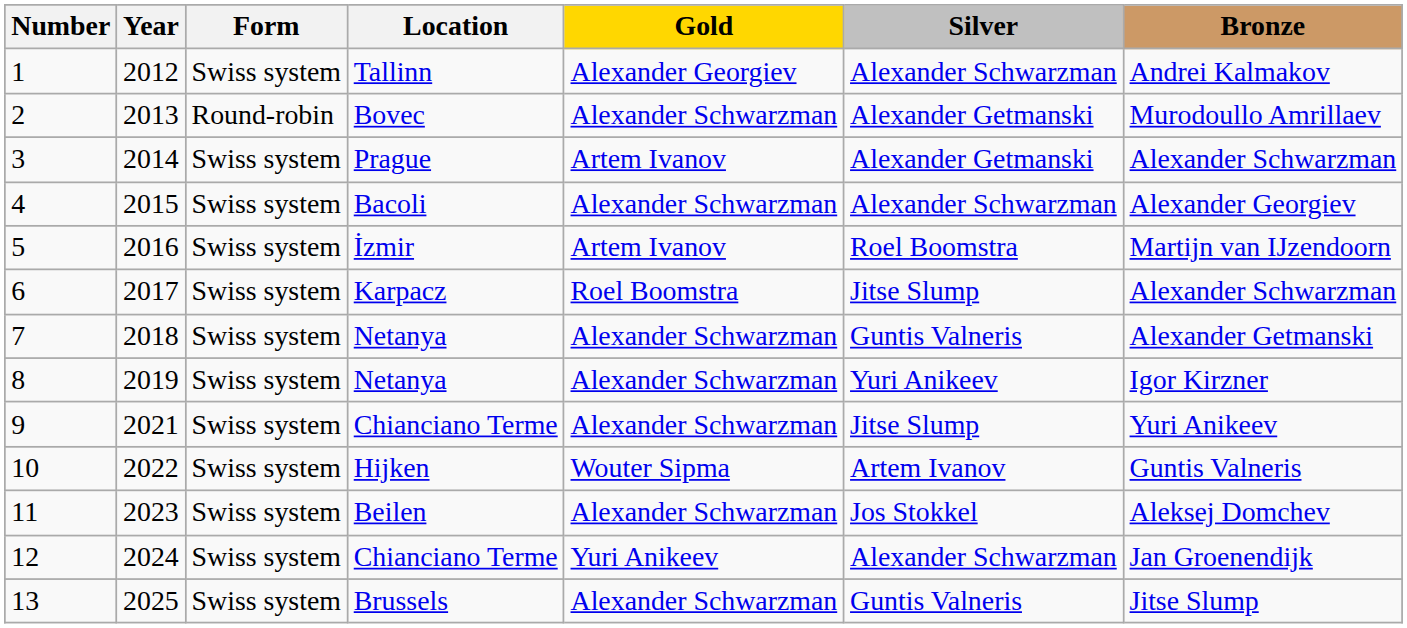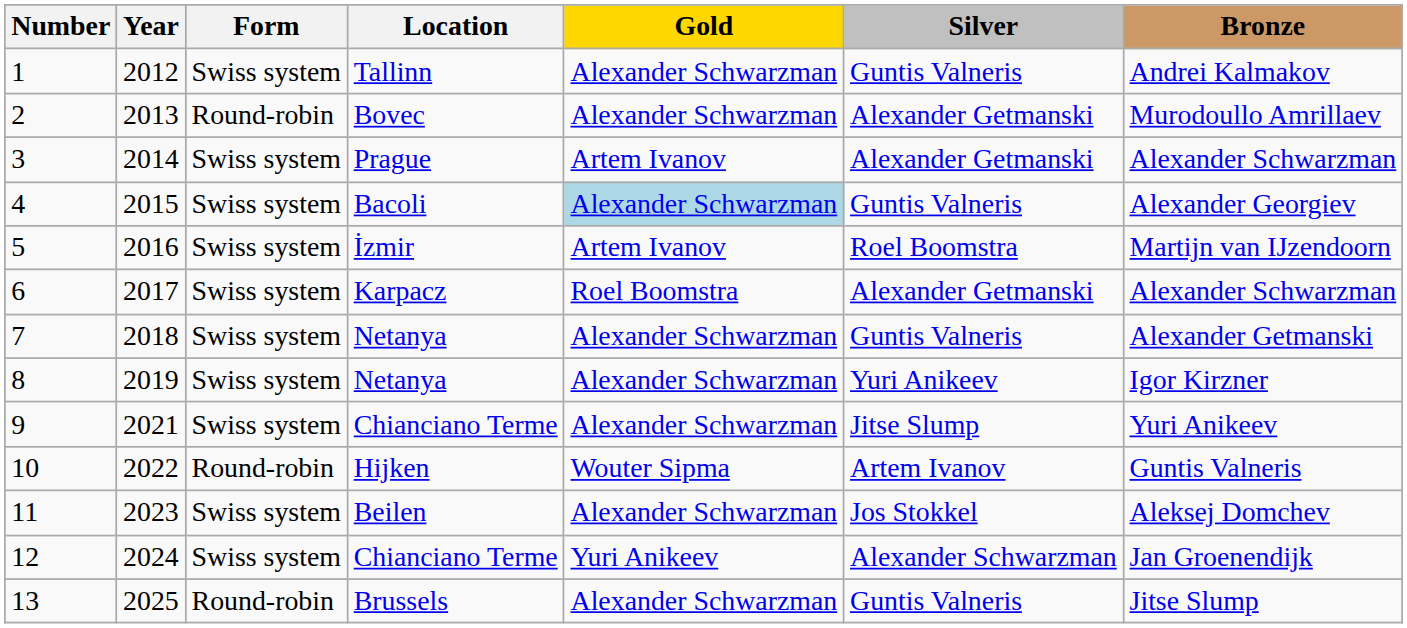1 | Gold: Alexander Georgiev -> Alexander Schwarzman
1 | Silver: Alexander Schwarzman -> Guntis Valneris
4 | Gold: no background -> lightblue background
4 | Silver: Alexander Schwarzman -> Guntis Valneris
6 | Silver: Jitse Slump -> Alexander Getmanski
10 | Form: Swiss system -> Round-robin
13 | Form: Swiss system -> Round-robin
